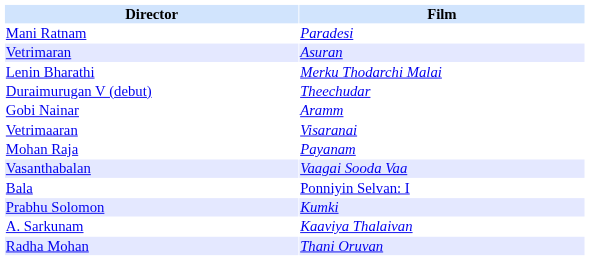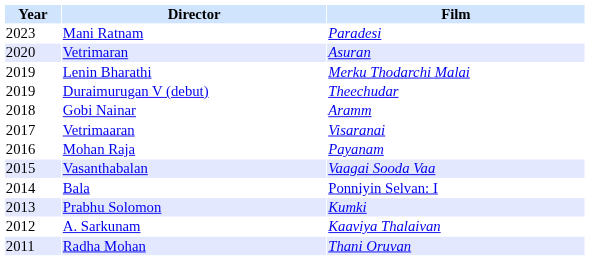+ column: Year | 2023 | 2020 | 2019 | 2019 | 2018 | 2017 | 2016 | 2015 | 2014 | 2013 | 2012 | 2011
